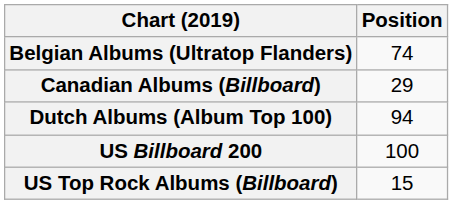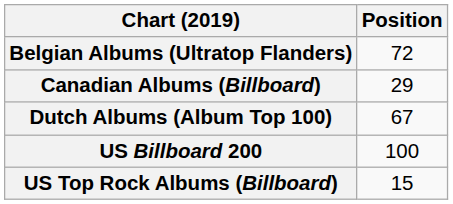Belgian Albums (Ultratop Flanders) | Position: 74 -> 72
Dutch Albums (Album Top 100) | Position: 94 -> 67
